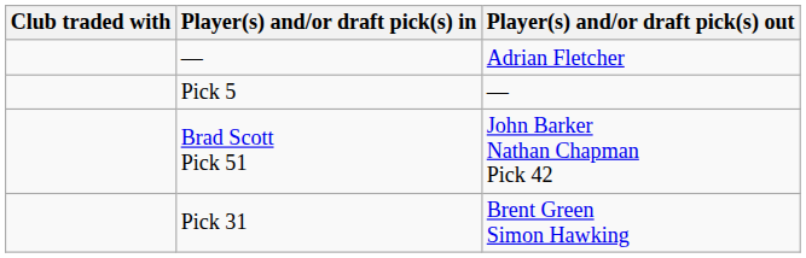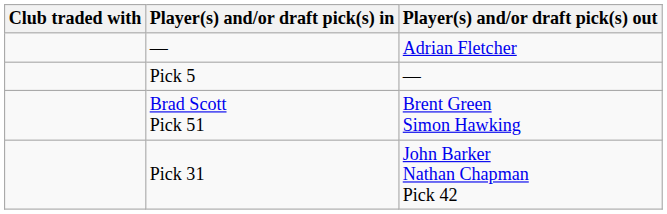Brad Scott Pick 51 | Player(s) and/or draft pick(s) out: John Barker Nathan Chapman Pick 42 -> Brent Green Simon Hawking
Pick 31 | Player(s) and/or draft pick(s) out: Brent Green Simon Hawking -> John Barker Nathan Chapman Pick 42
